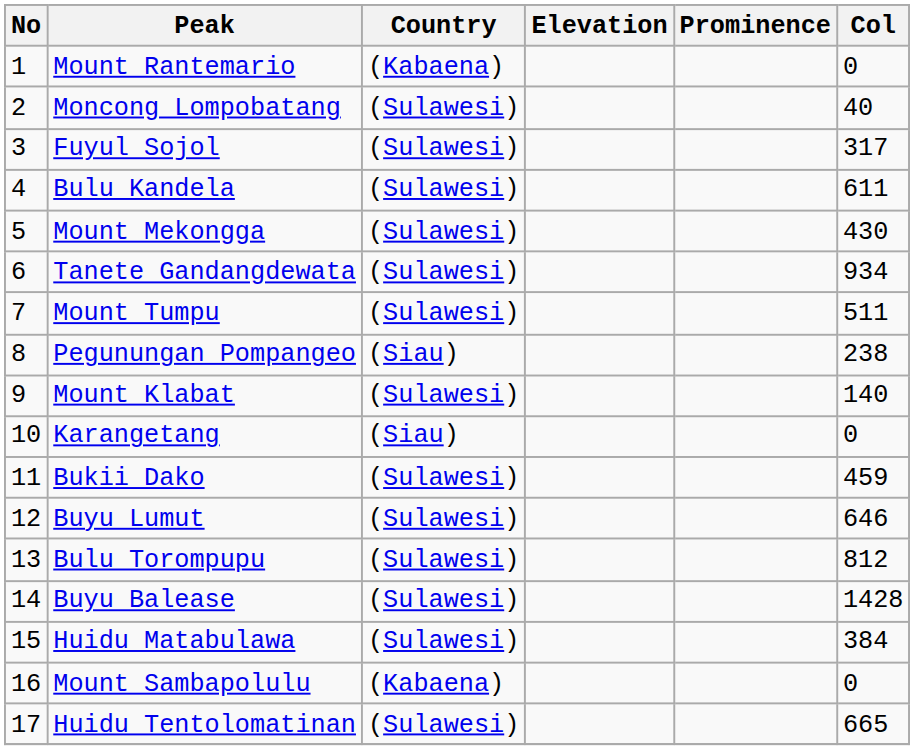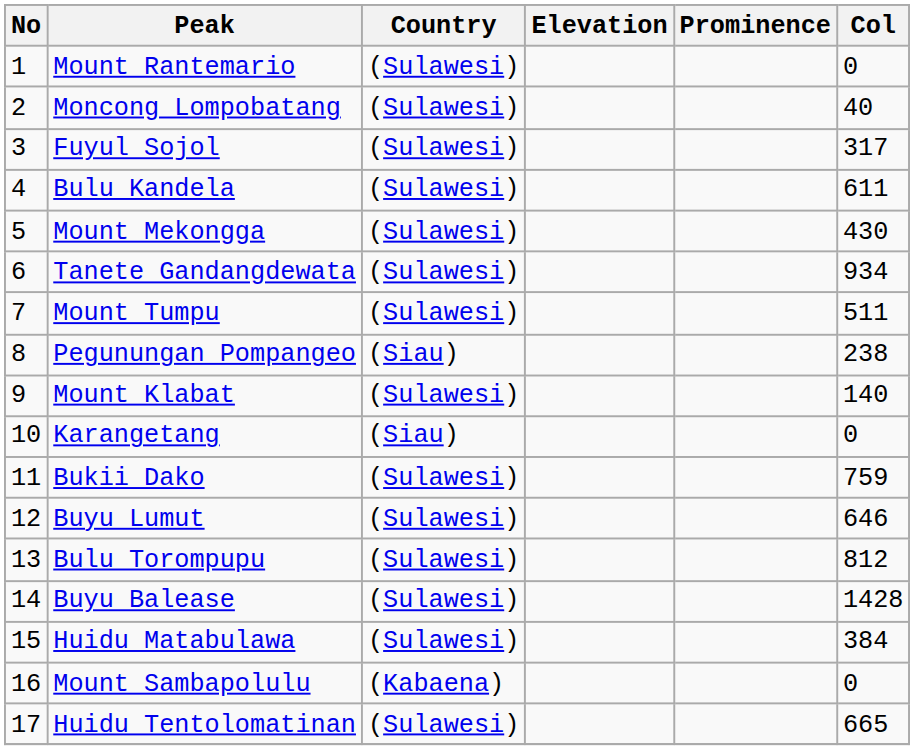Mount Rantemario | Country: (Kabaena) -> (Sulawesi)
Bukii Dako | Col: 459 -> 759
